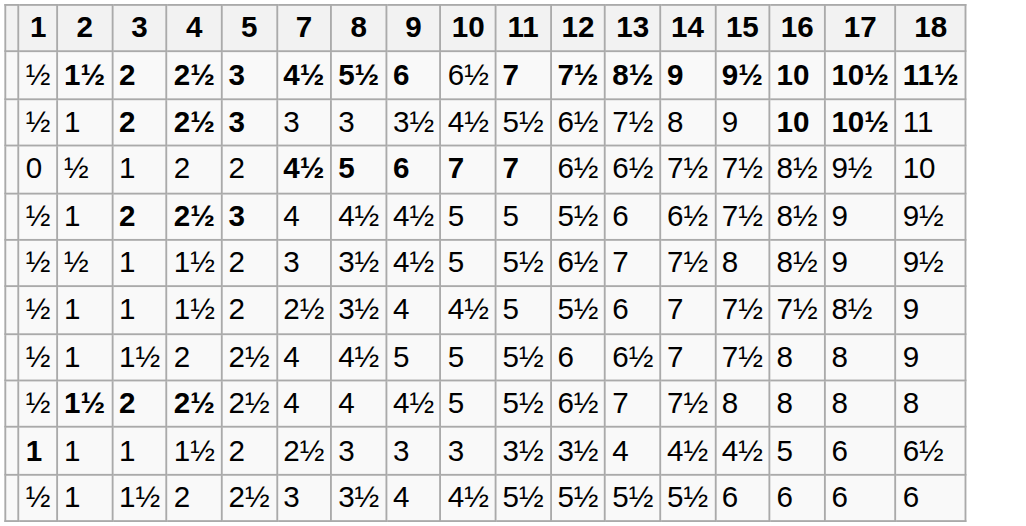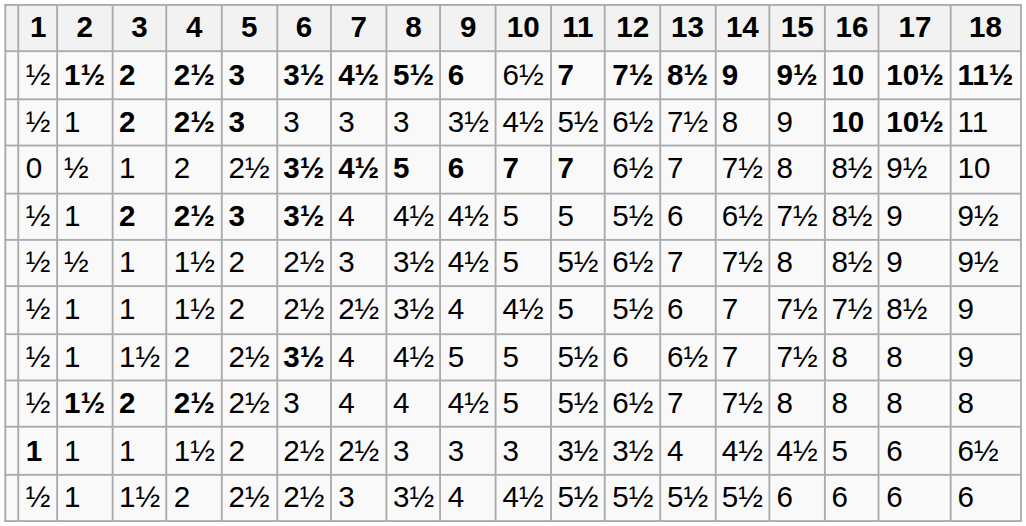+ column: 6 | 3½ | 3 | 3½ | 3½ | 2½ | 2½ | 3½ | 3 | 2½ | 2½
0 | 5: 2 -> 2½
0 | 13: 6½ -> 7
0 | 15: 7½ -> 8
